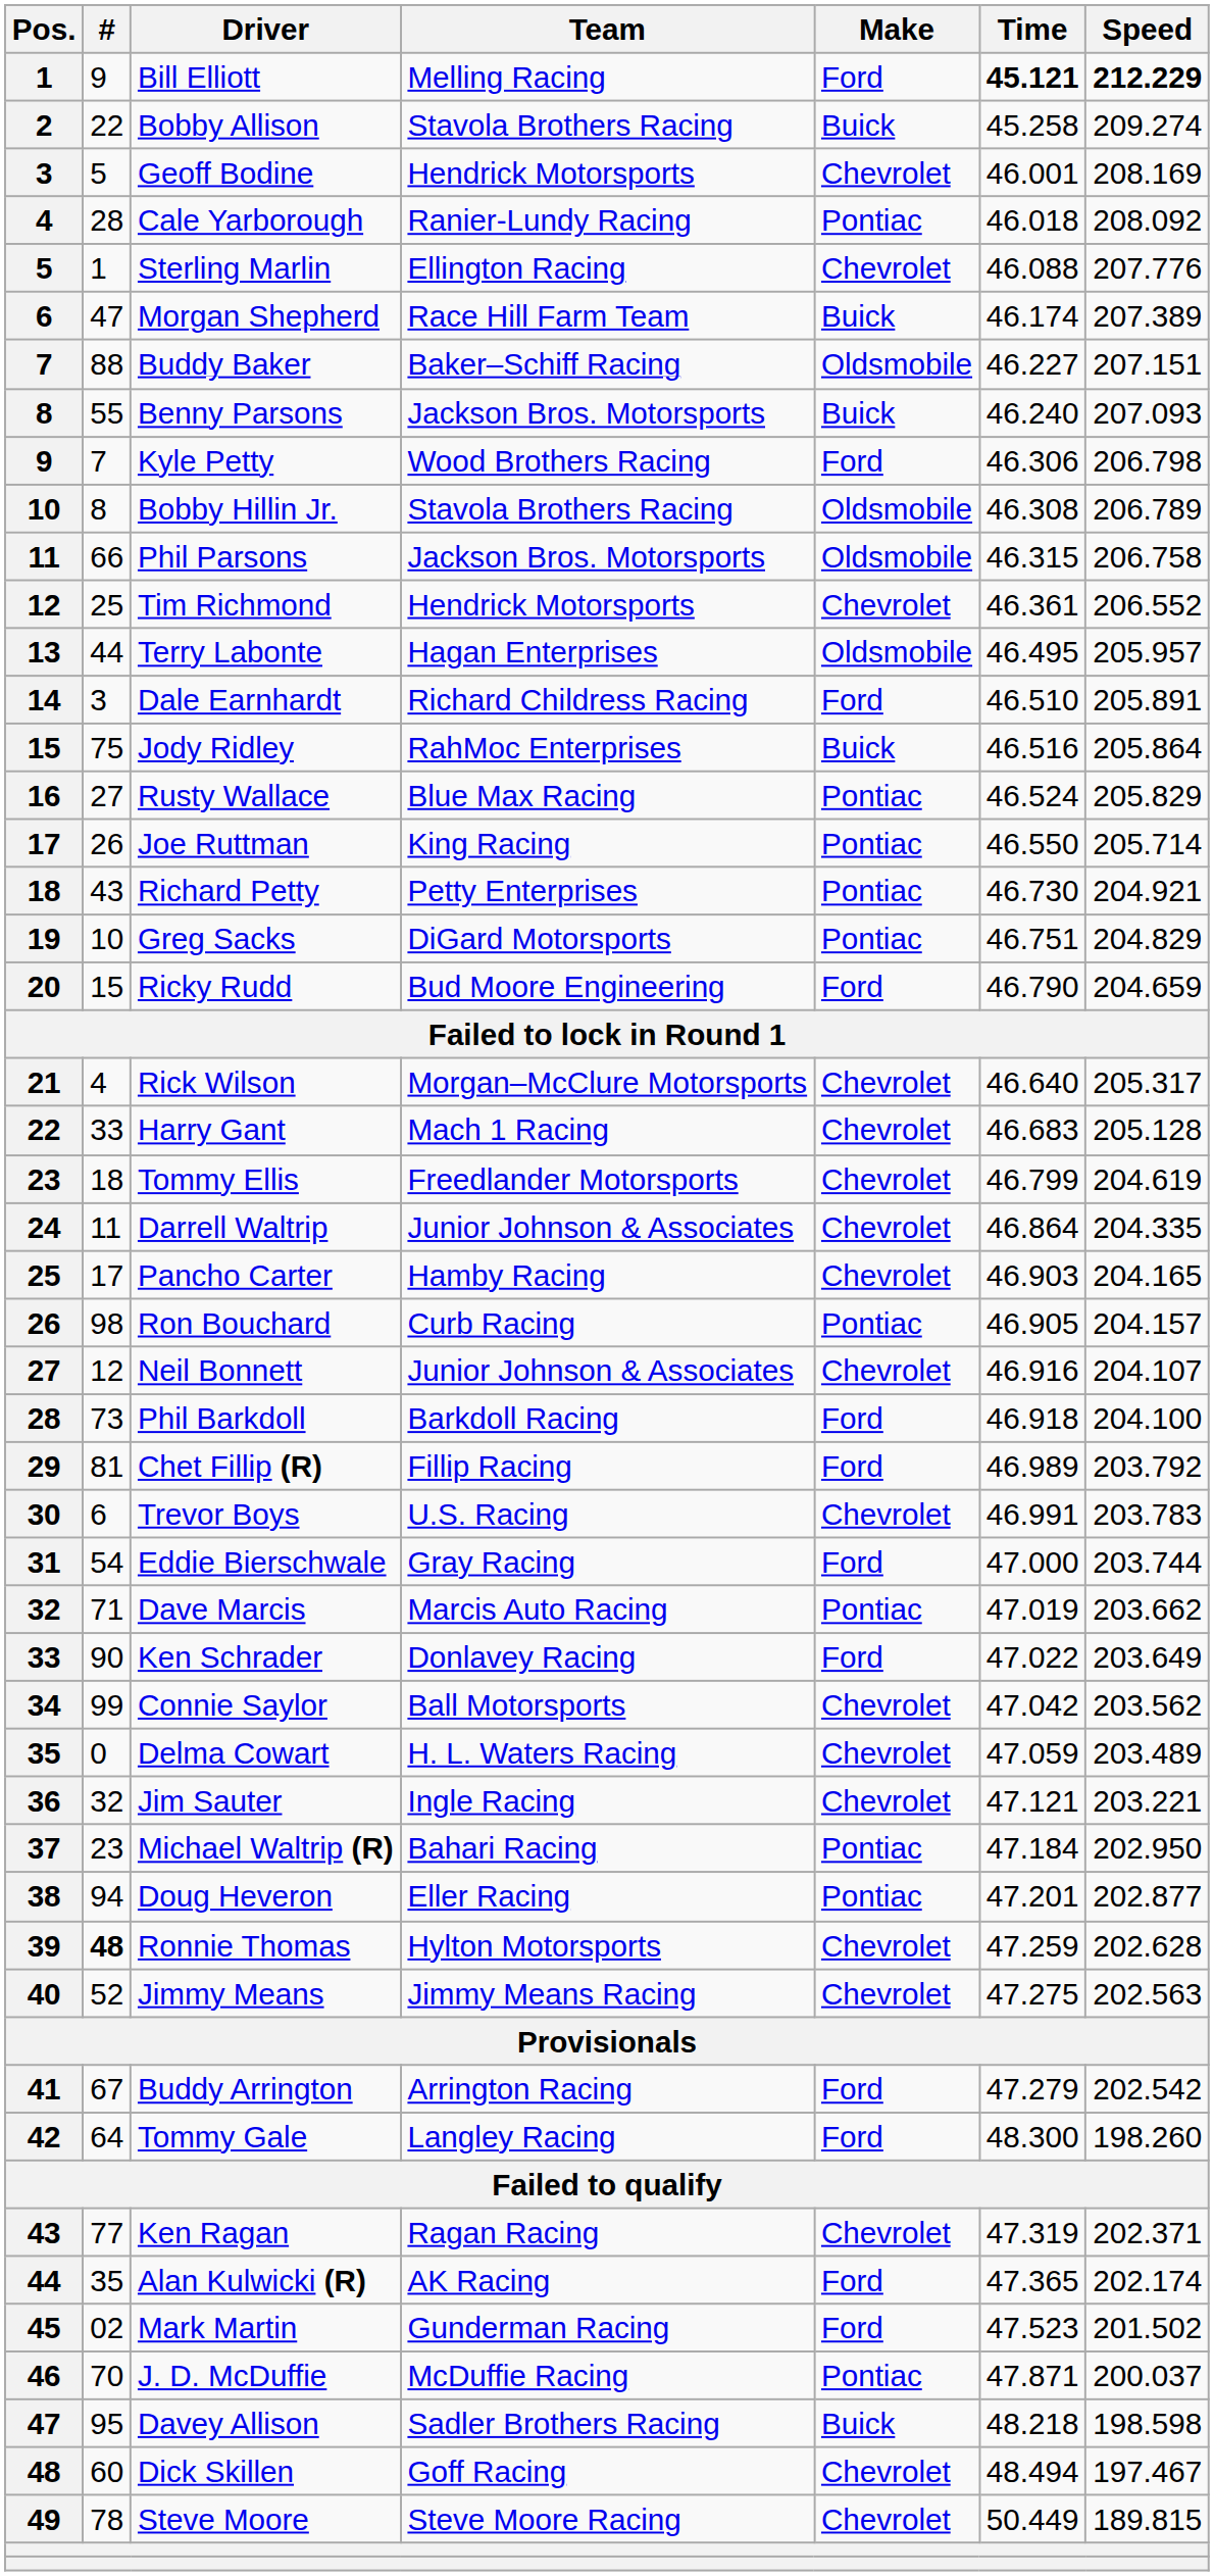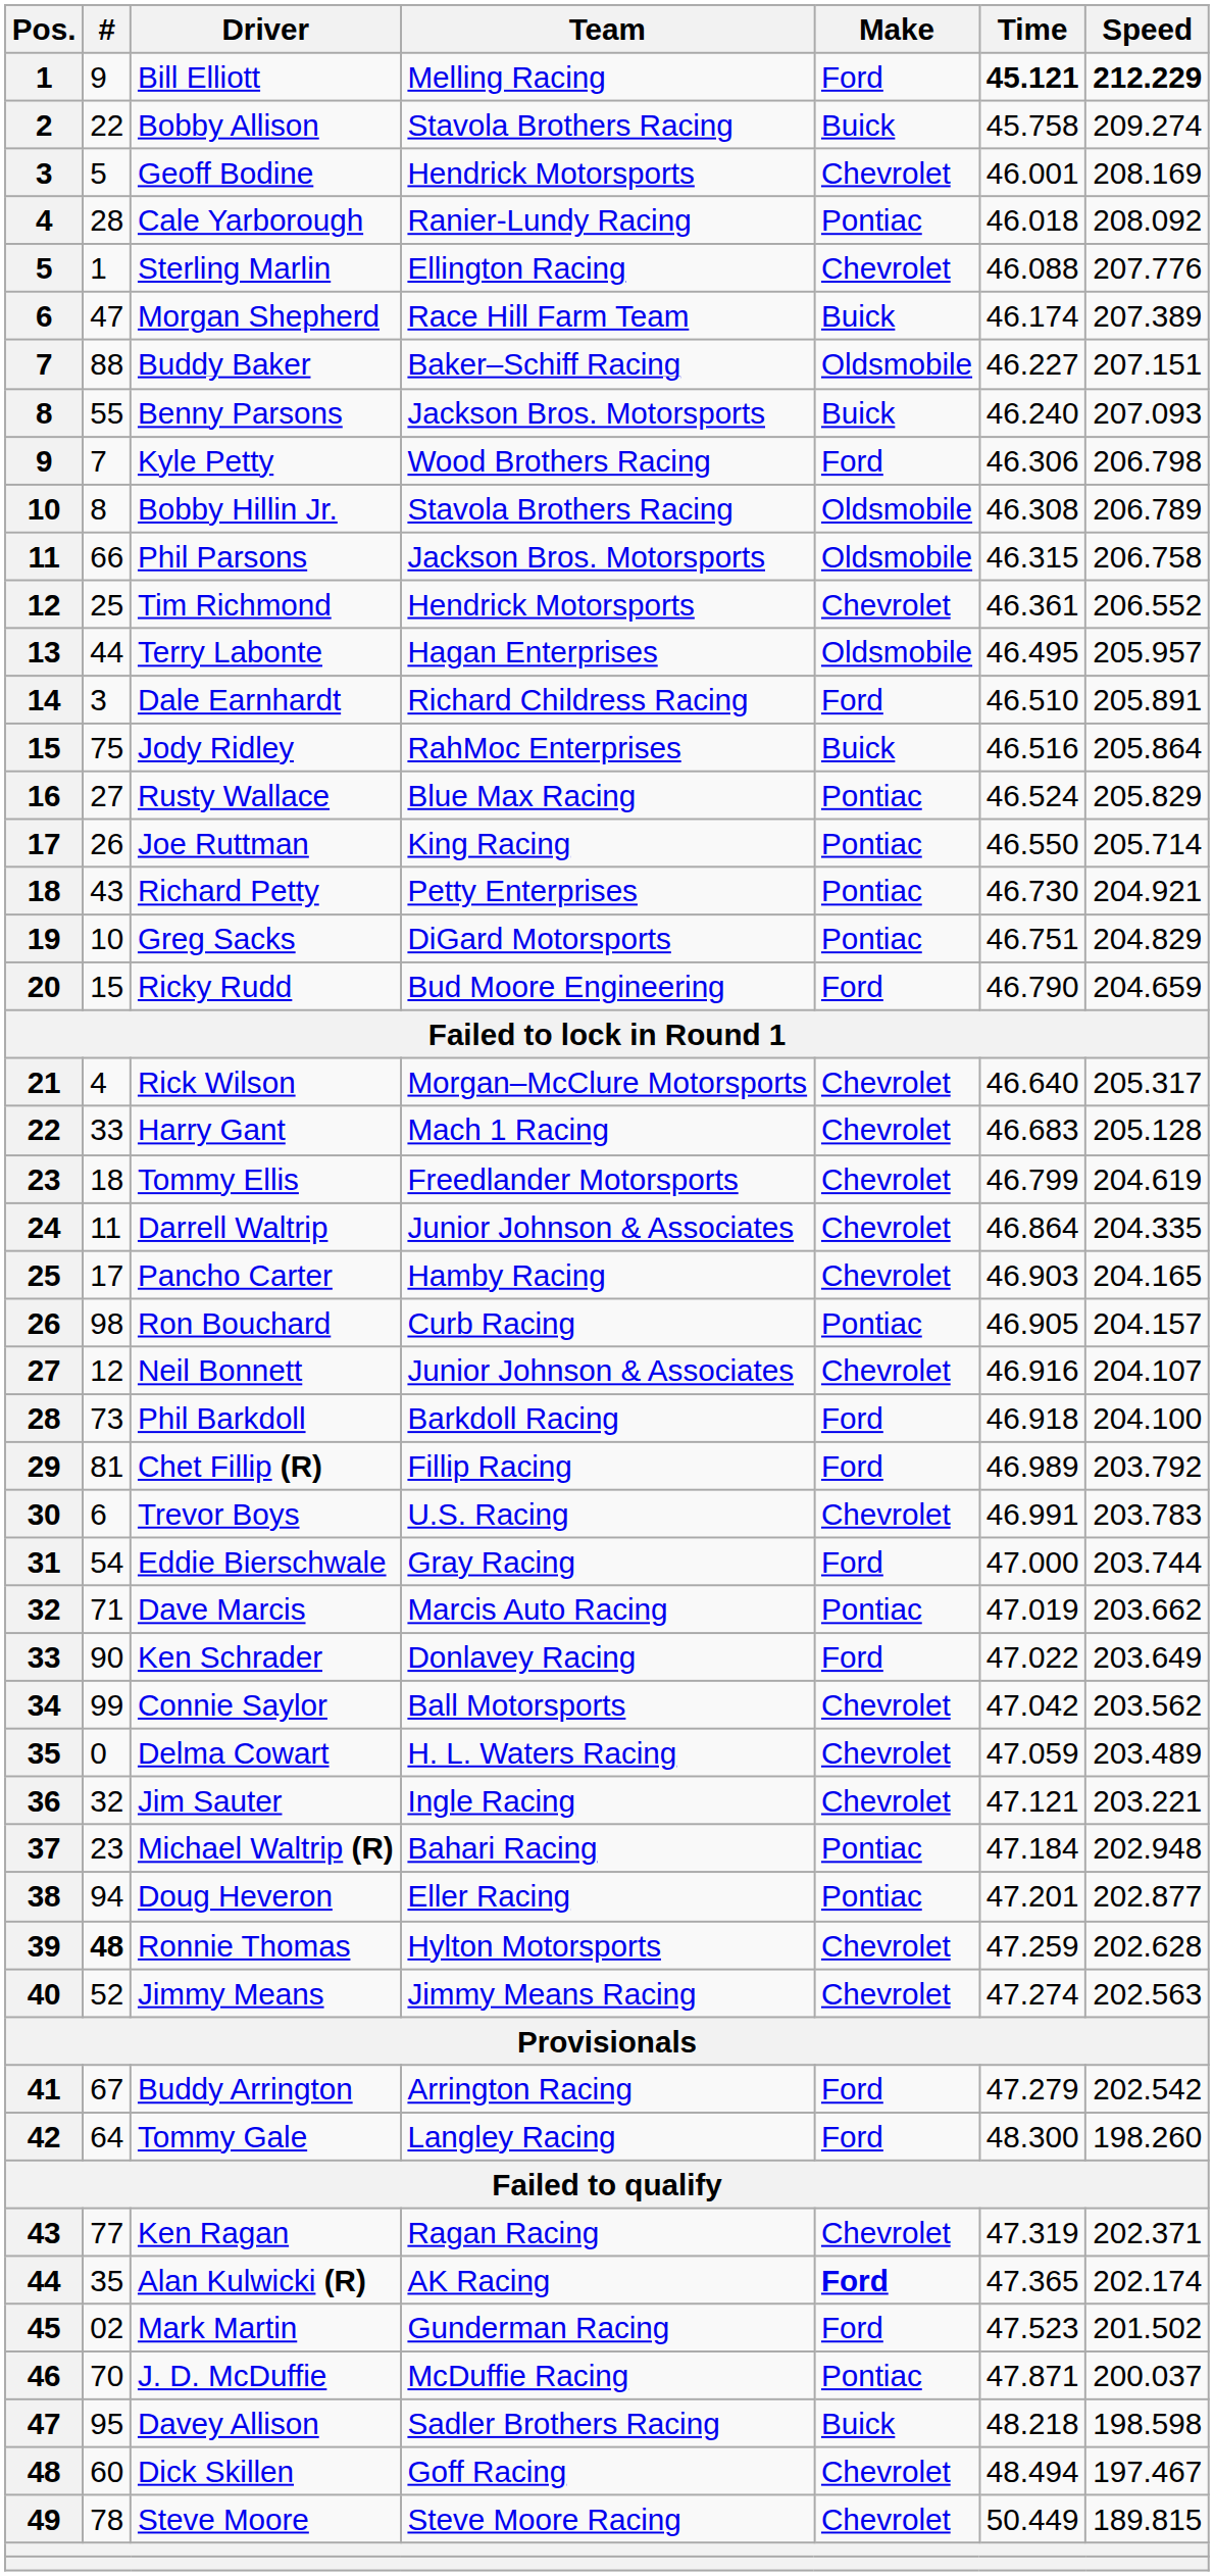Bobby Allison | Time: 45.258 -> 45.758
Michael Waltrip (R) | Speed: 202.950 -> 202.948
Jimmy Means | Time: 47.275 -> 47.274
Alan Kulwicki (R) | Make: normal -> bold
